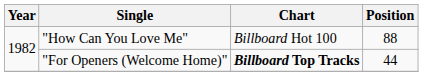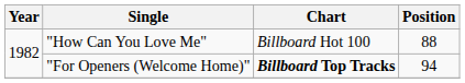"For Openers (Welcome Home)" | Position: 44 -> 94
